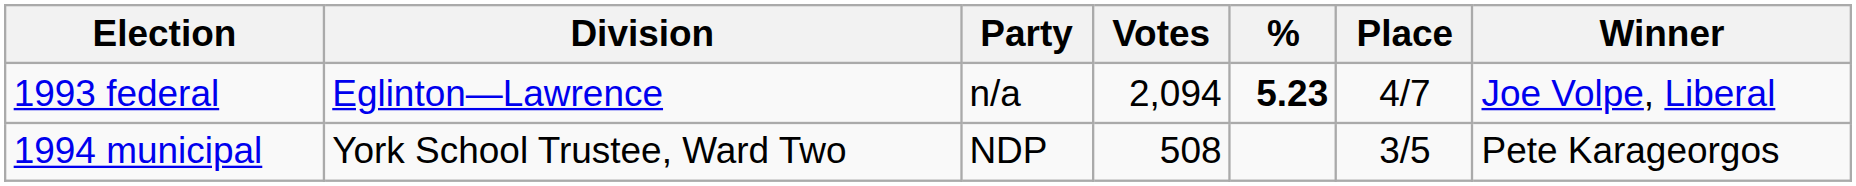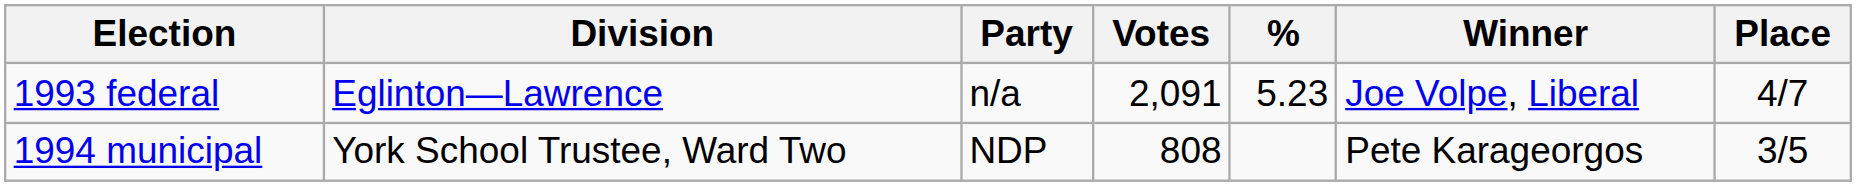columns swapped: Place <-> Winner
1993 federal | Votes: 2,094 -> 2,091
1993 federal | %: bold -> normal
1994 municipal | Votes: 508 -> 808
